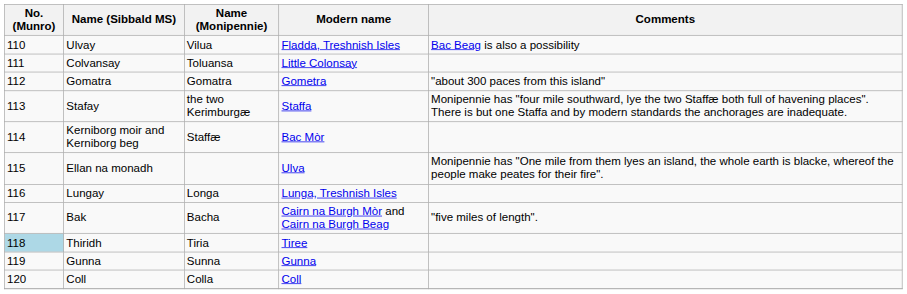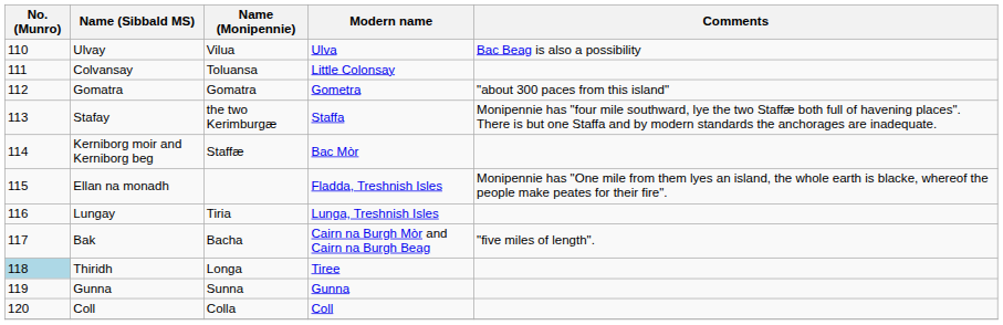Ulvay | Modern name: Fladda, Treshnish Isles -> Ulva
Ellan na monadh | Modern name: Ulva -> Fladda, Treshnish Isles
Lungay | Name (Monipennie): Longa -> Tiria
Thiridh | Name (Monipennie): Tiria -> Longa
